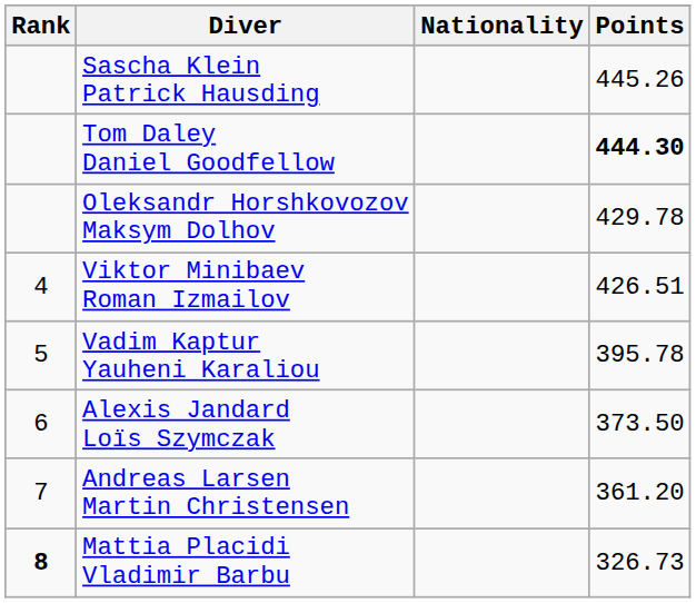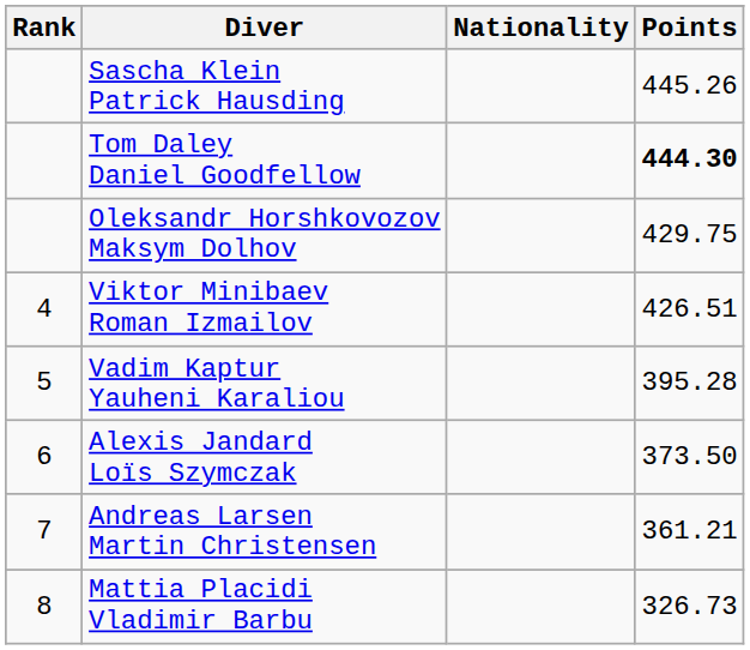Oleksandr Horshkovozov Maksym Dolhov | Points: 429.78 -> 429.75
Vadim Kaptur Yauheni Karaliou | Points: 395.78 -> 395.28
Andreas Larsen Martin Christensen | Points: 361.20 -> 361.21
Mattia Placidi Vladimir Barbu | Rank: bold -> normal
